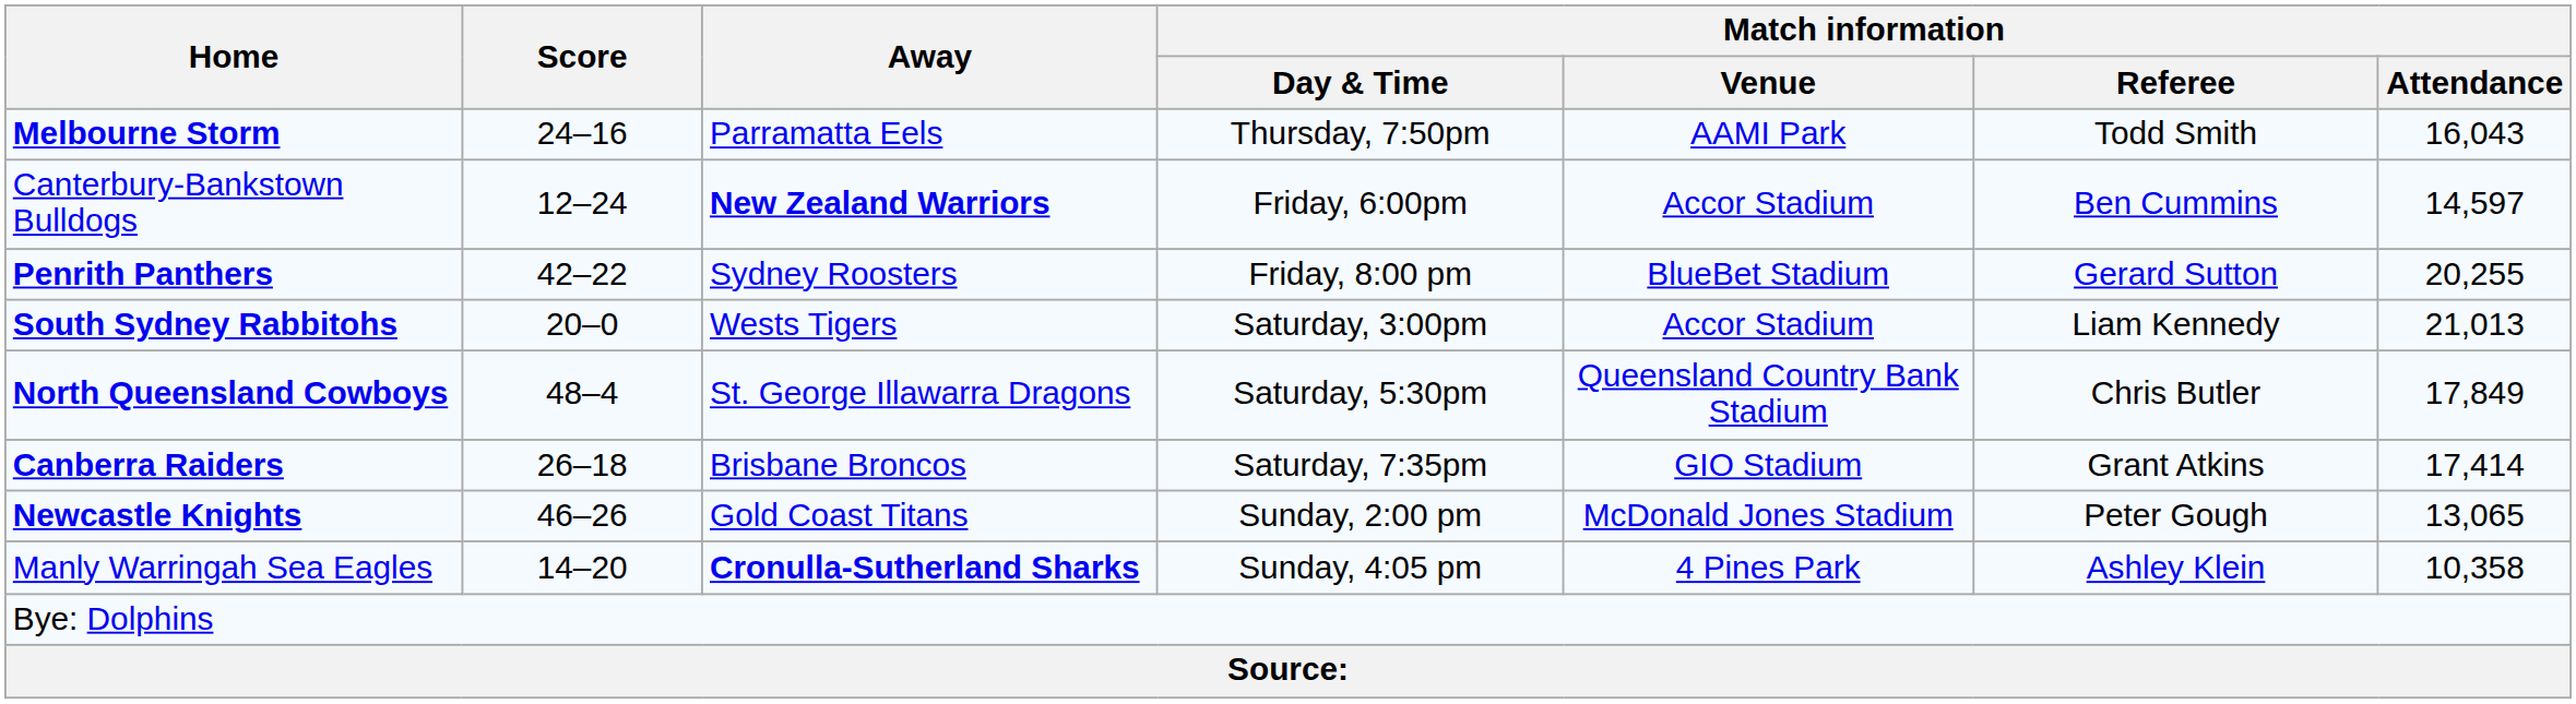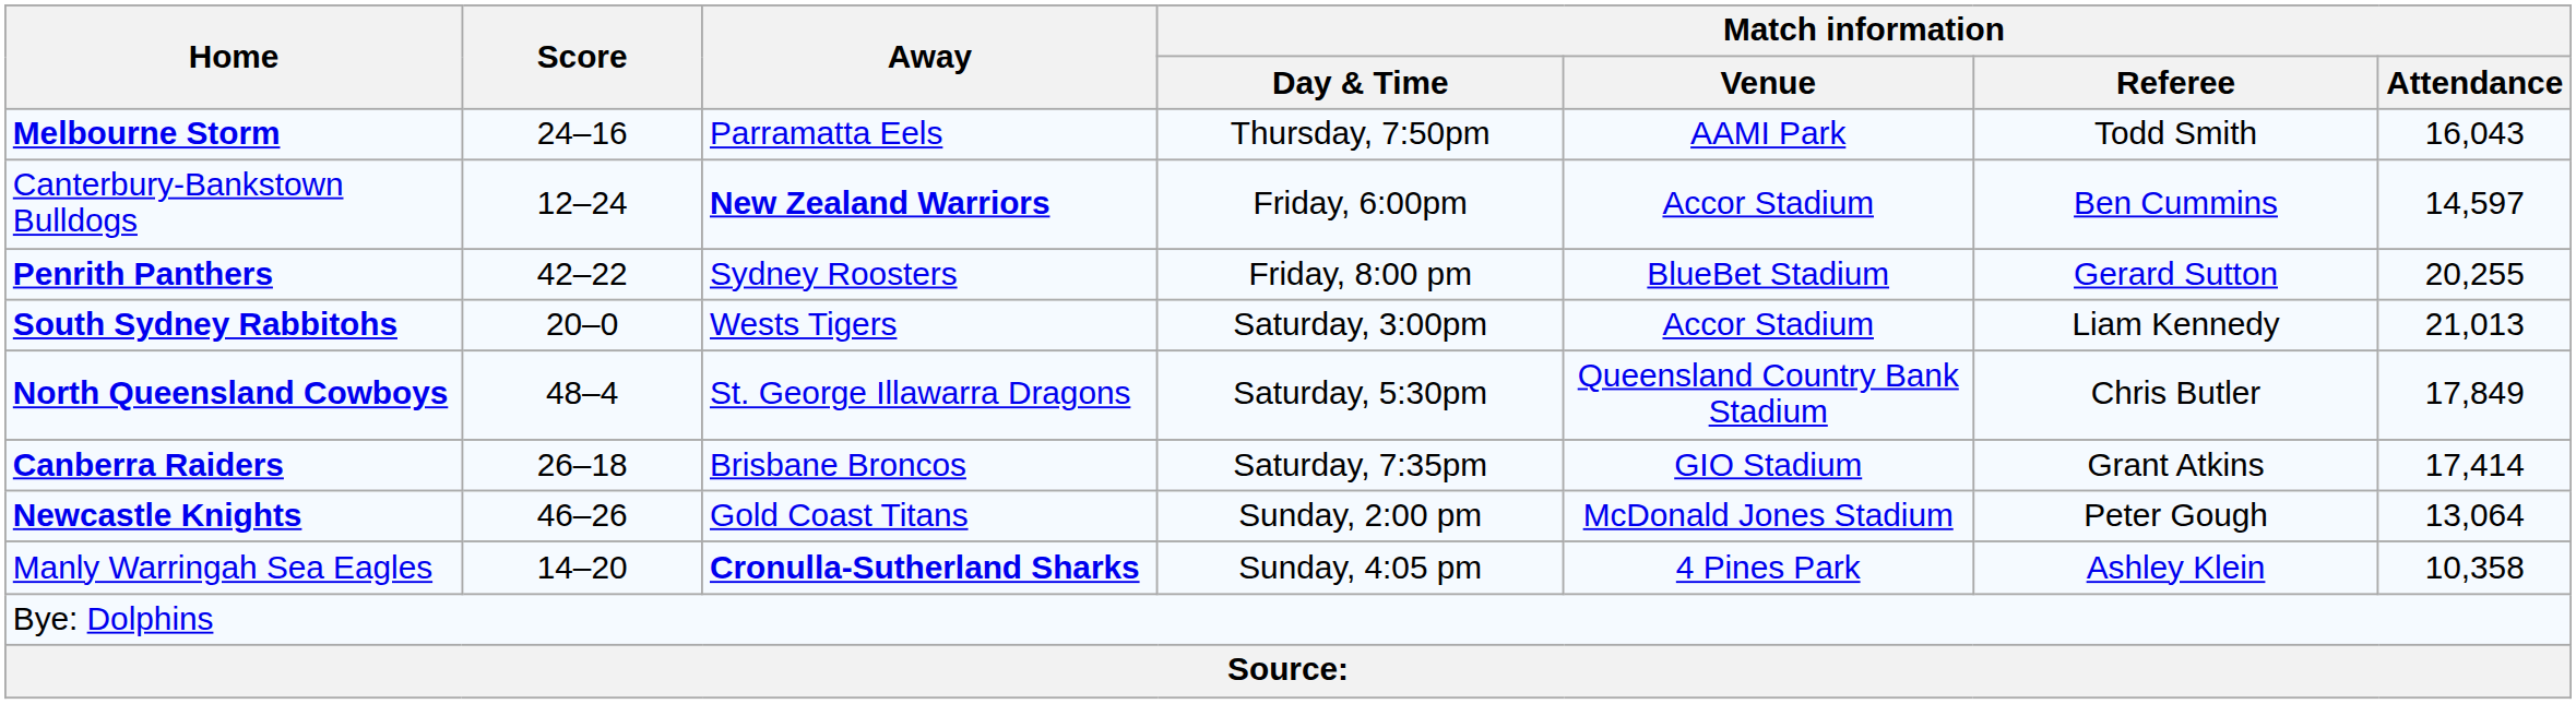Newcastle Knights | Match information / Attendance: 13,065 -> 13,064
